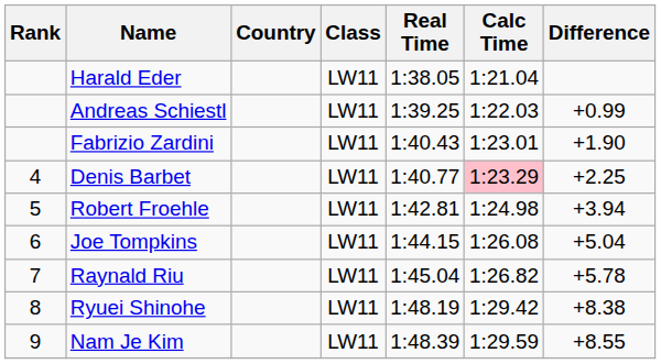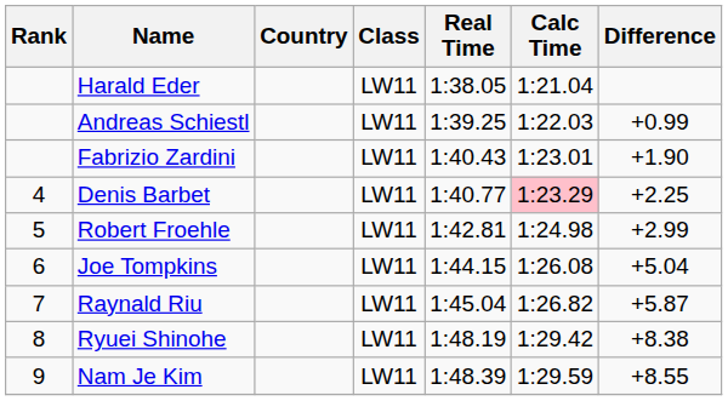Robert Froehle | Difference: +3.94 -> +2.99
Raynald Riu | Difference: +5.78 -> +5.87
